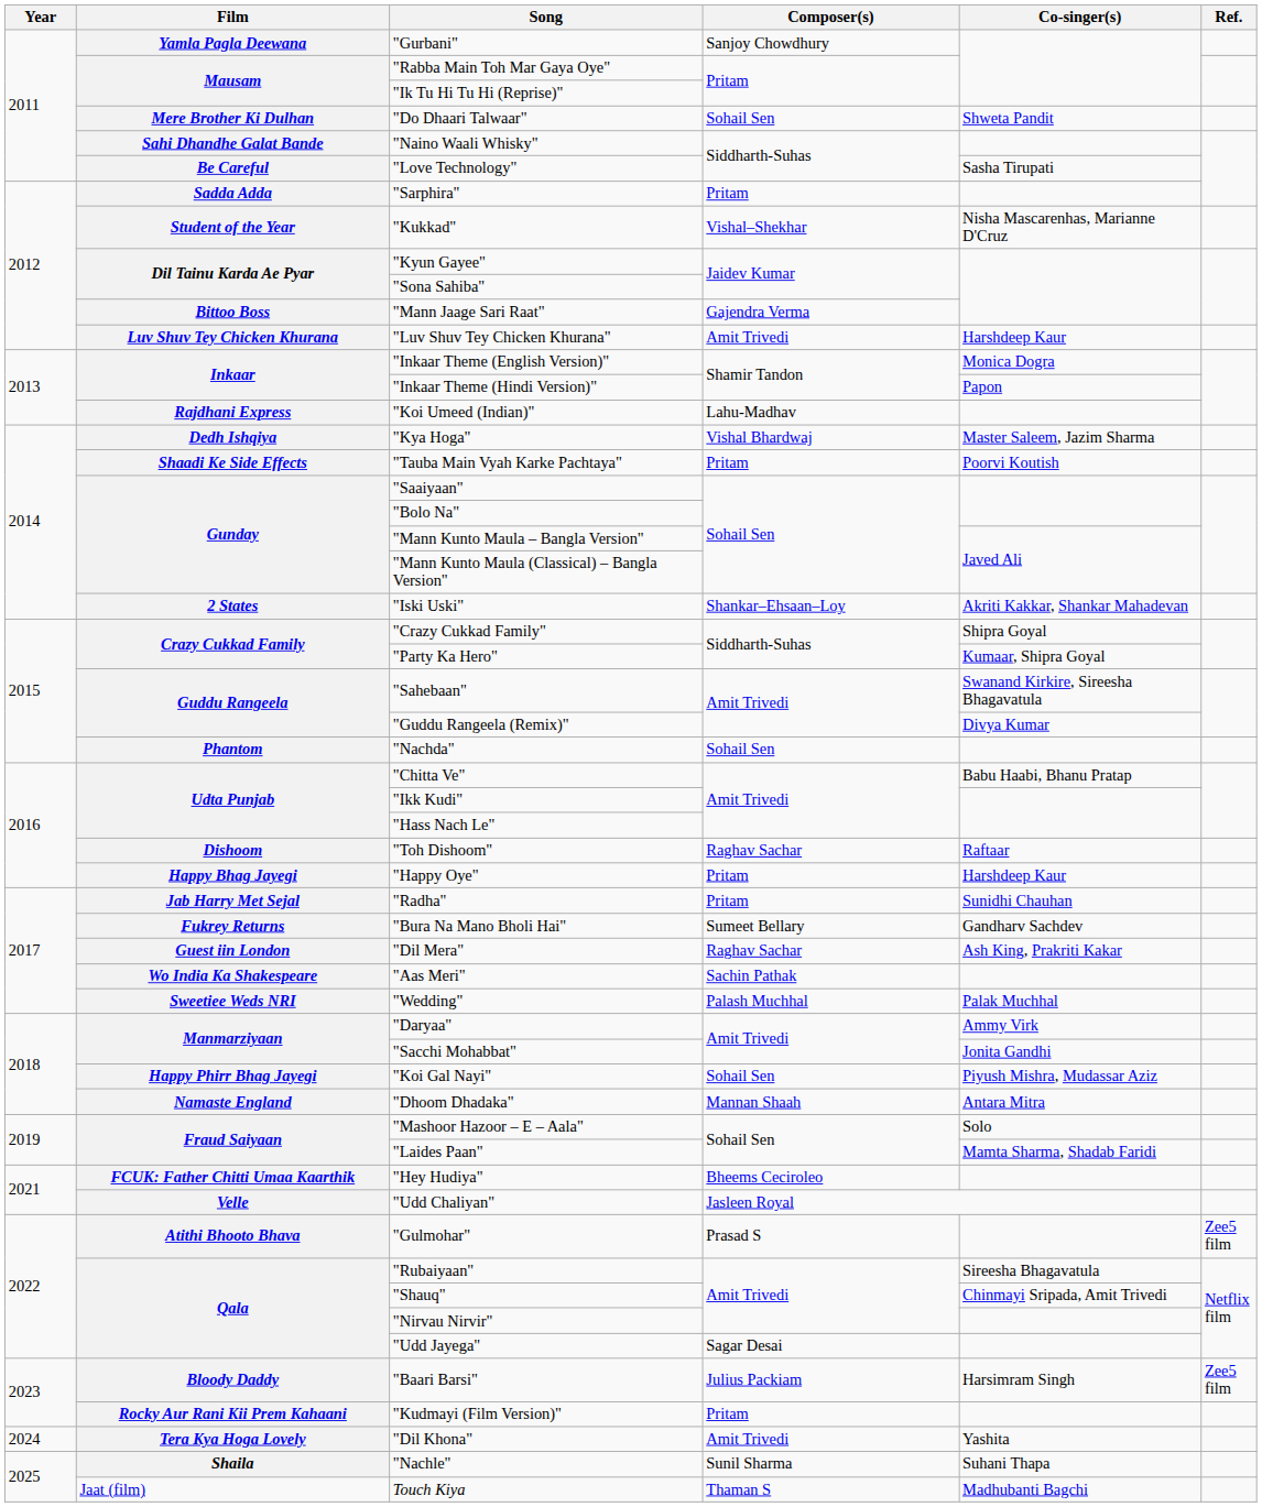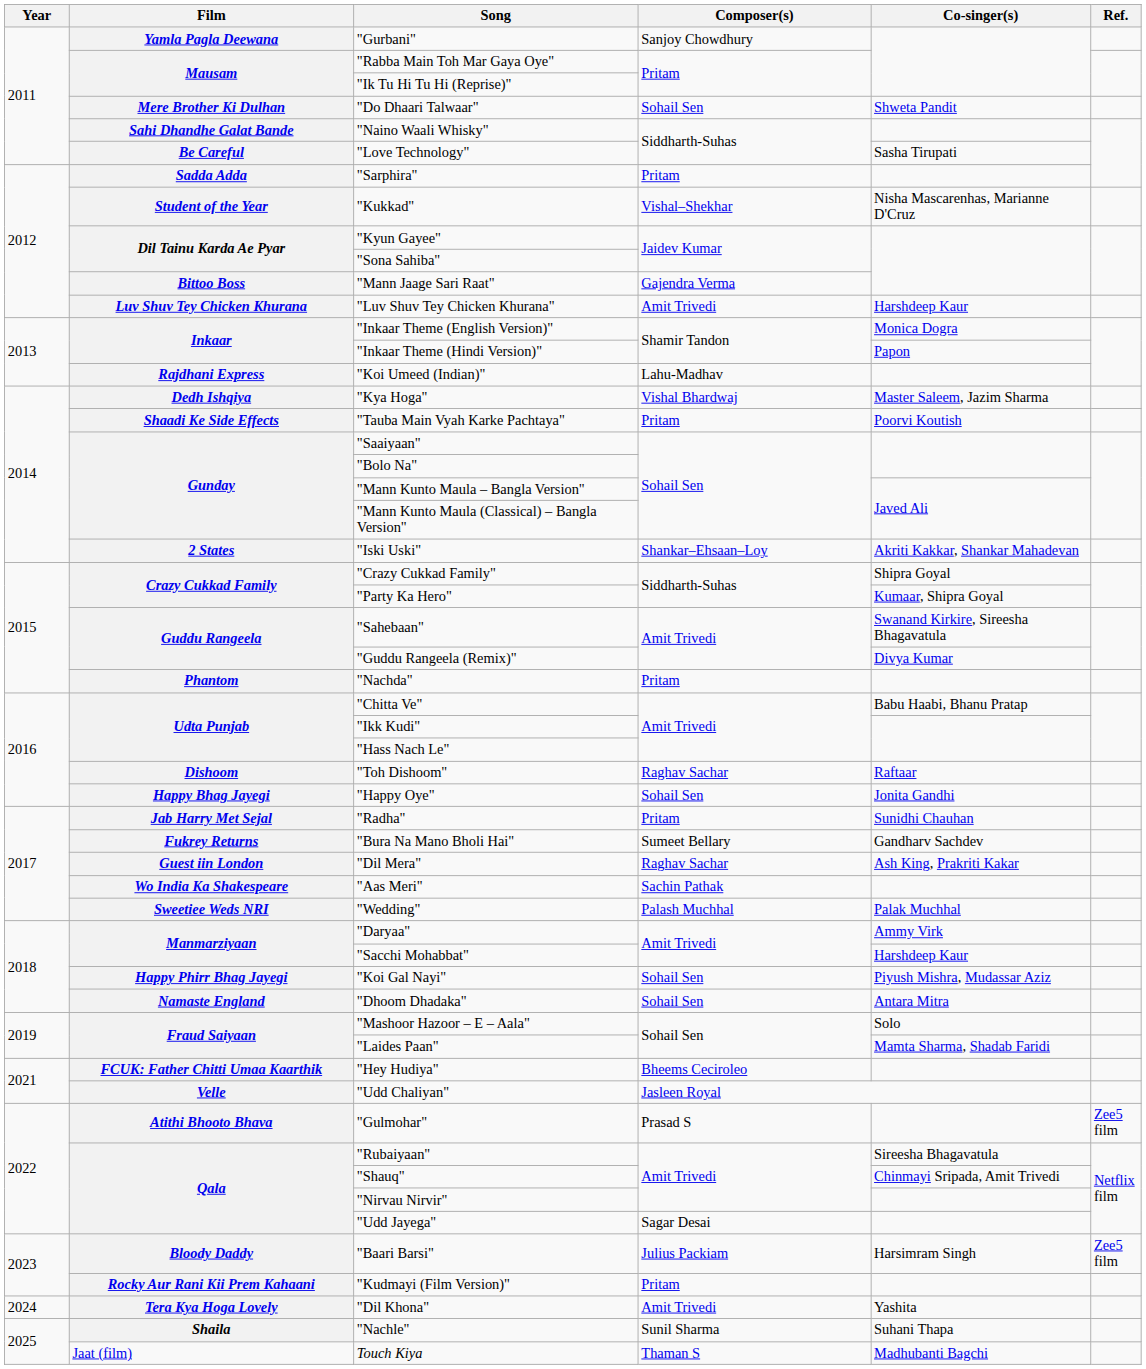"Nachda" | Composer(s): Sohail Sen -> Pritam
"Happy Oye" | Composer(s): Pritam -> Sohail Sen
"Happy Oye" | Co-singer(s): Harshdeep Kaur -> Jonita Gandhi
"Sacchi Mohabbat" | Co-singer(s): Jonita Gandhi -> Harshdeep Kaur
"Dhoom Dhadaka" | Composer(s): Mannan Shaah -> Sohail Sen
